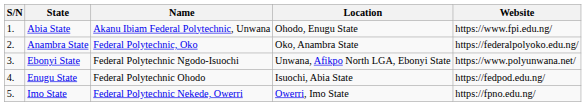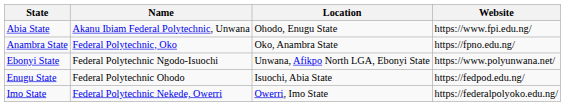- column: S/N | 1. | 2. | 3. | 4. | 5.
Anambra State | Website: https://federalpolyoko.edu.ng/ -> https://fpno.edu.ng/
Imo State | Website: https://fpno.edu.ng/ -> https://federalpolyoko.edu.ng/
